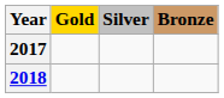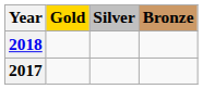rows swapped: 2017 <-> 2018
